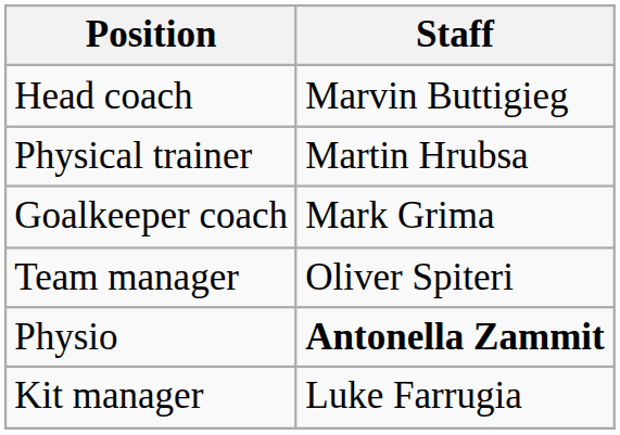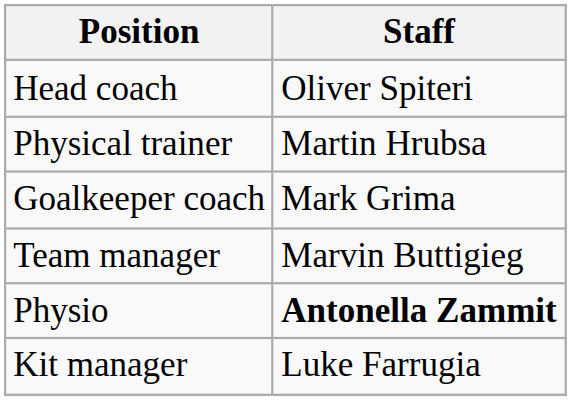Head coach | Staff: Marvin Buttigieg -> Oliver Spiteri
Team manager | Staff: Oliver Spiteri -> Marvin Buttigieg
